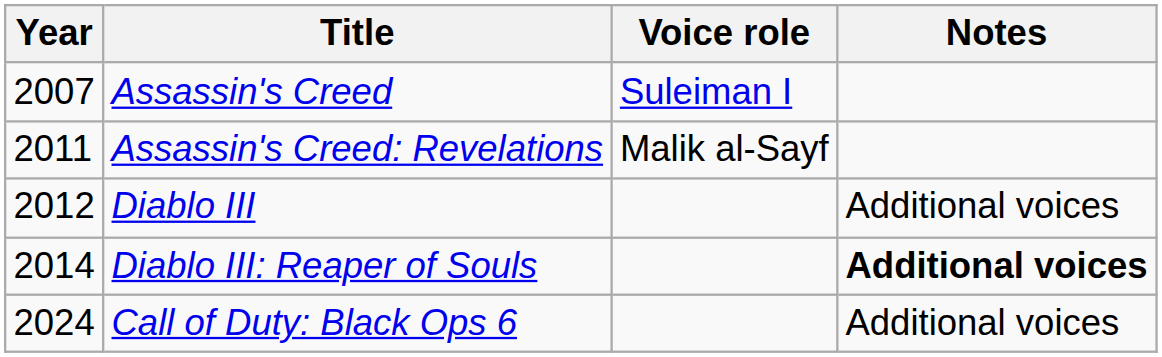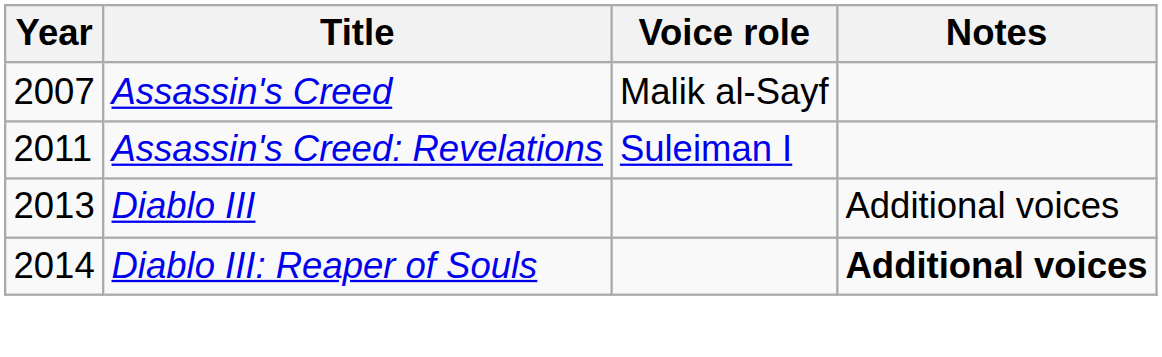Assassin's Creed | Voice role: Suleiman I -> Malik al-Sayf
Assassin's Creed: Revelations | Voice role: Malik al-Sayf -> Suleiman I
Diablo III | Year: 2012 -> 2013
- row: 2024 | Call of Duty: Black Ops 6 | Additional voices
